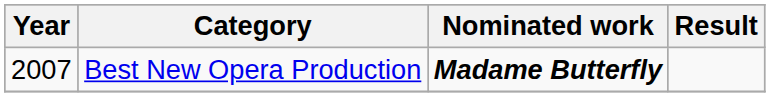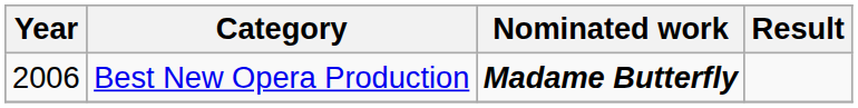Best New Opera Production | Year: 2007 -> 2006
